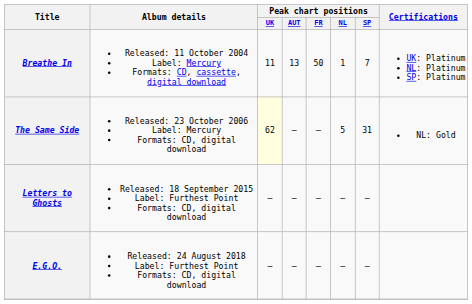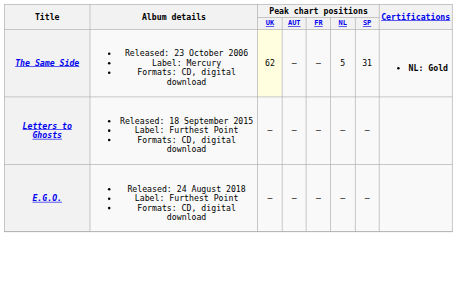- row: Breathe In | Released: 11 October 2004 Label: Mercury Formats: CD, cassette, digital download | 11 | 13 | 50 | 1 | 7 | UK: Platinum NL: Platinum SP: Platinum
The Same Side | Certifications: normal -> bold
